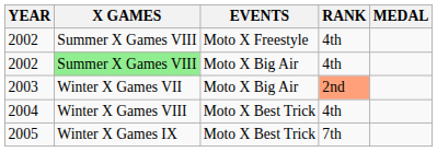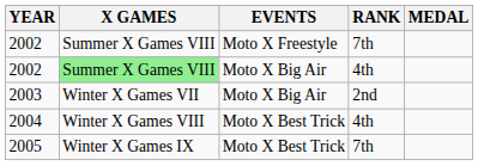2002 / Moto X Freestyle | RANK: 4th -> 7th
2003 | RANK: lightsalmon background -> no background
